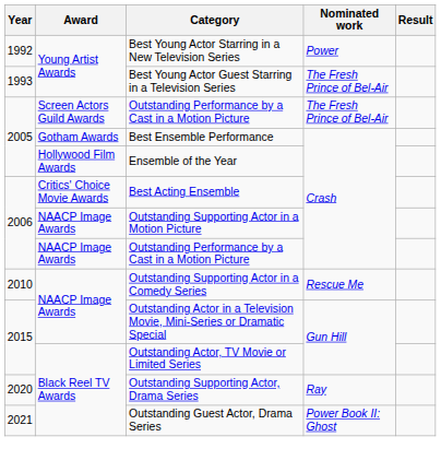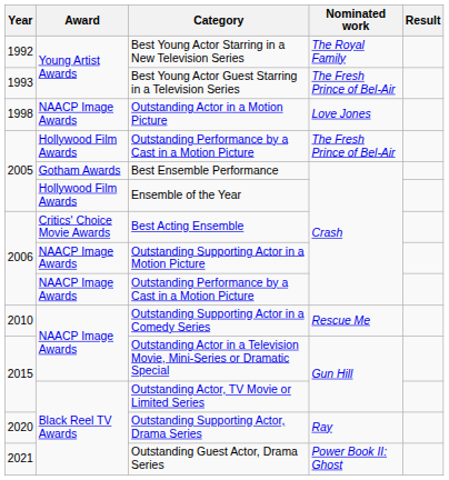Best Young Actor Starring in a New Television Series | Nominated work: Power -> The Royal Family
+ row: 1998 | NAACP Image Awards | Outstanding Actor in a Motion Picture | Love Jones
2005 / Outstanding Performance by a Cast in a Motion Picture | Award: Screen Actors Guild Awards -> Hollywood Film Awards
